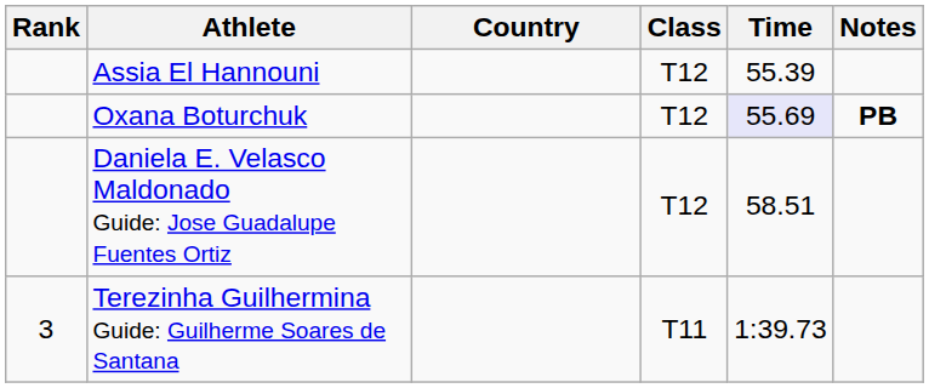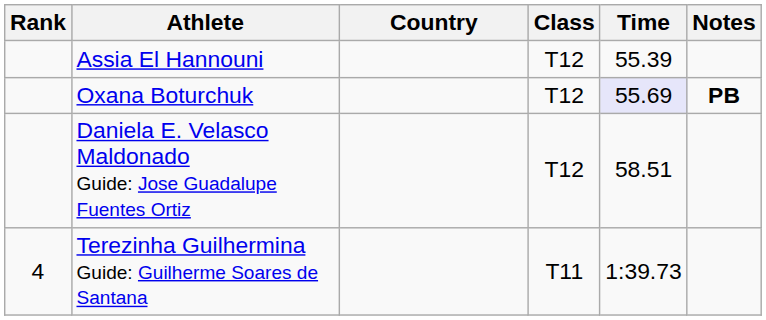Terezinha Guilhermina Guide: Guilherme Soares de Santana | Rank: 3 -> 4
